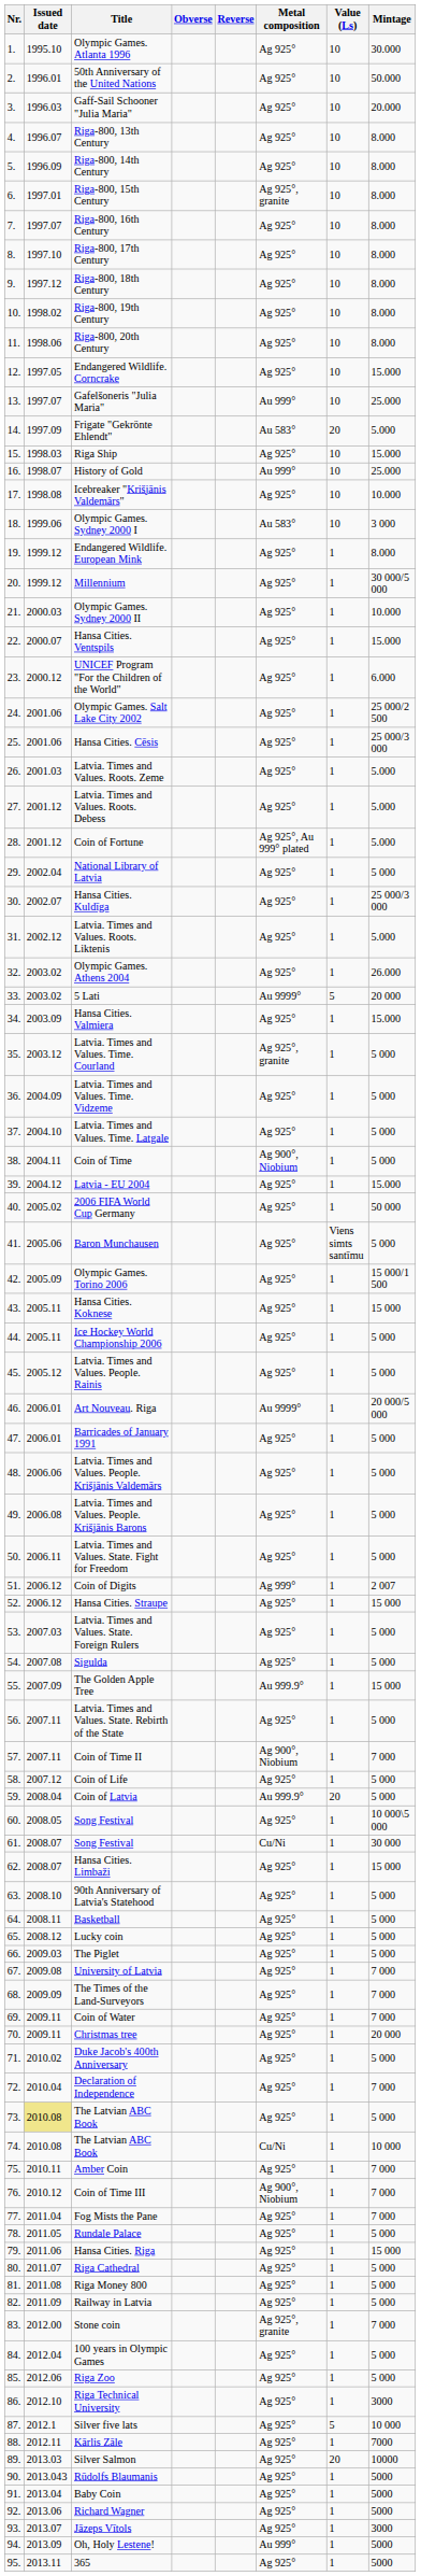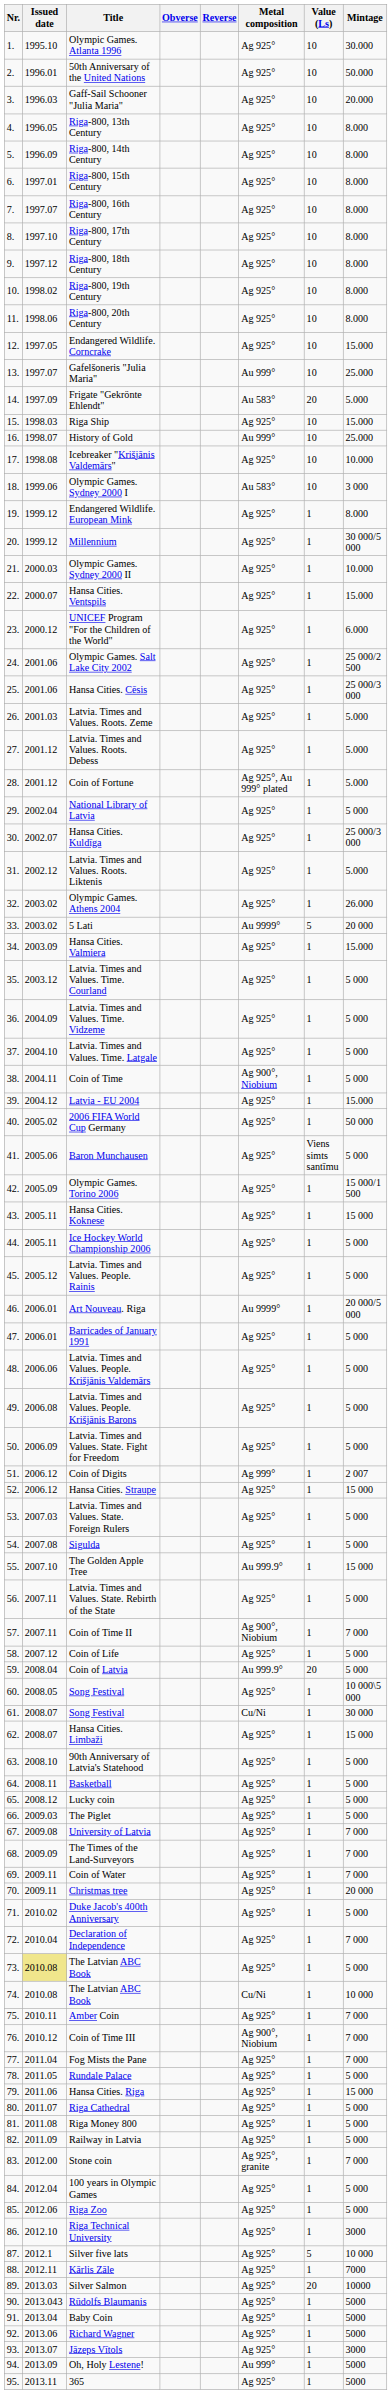Riga-800, 13th Century | Issued date: 1996.07 -> 1996.05
Riga-800, 15th Century | Metal composition: Ag 925°, granite -> Ag 925°
Latvia. Times and Values. Time. Courland | Metal composition: Ag 925°, granite -> Ag 925°
Latvia. Times and Values. State. Fight for Freedom | Issued date: 2006.11 -> 2006.09
The Golden Apple Tree | Issued date: 2007.09 -> 2007.10
